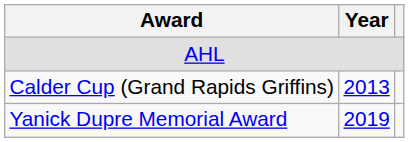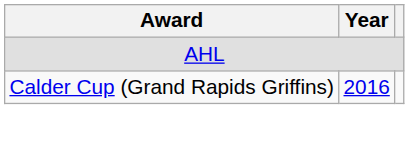Calder Cup (Grand Rapids Griffins) | Year: 2013 -> 2016
- row: Yanick Dupre Memorial Award | 2019
